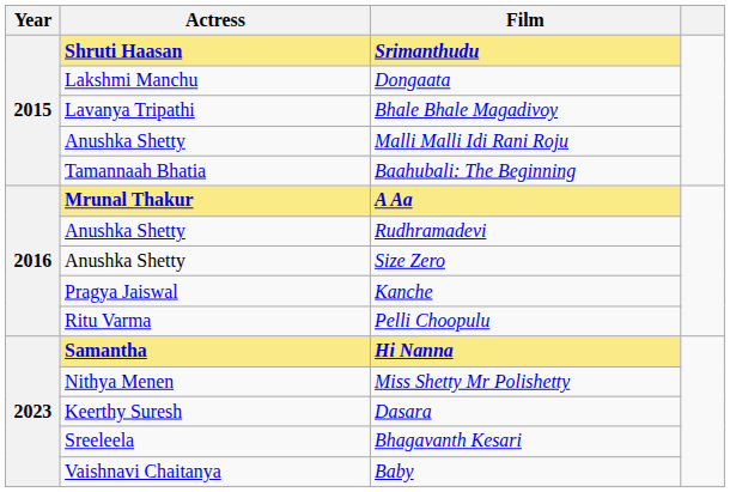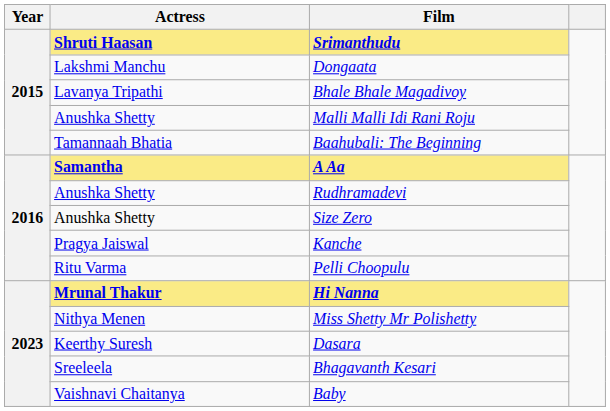A Aa | Actress: Mrunal Thakur -> Samantha
Hi Nanna | Actress: Samantha -> Mrunal Thakur
